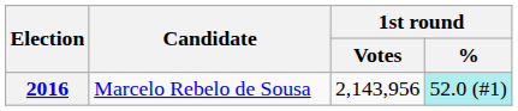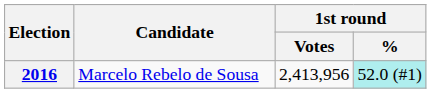2016 | 1st round / Votes: 2,143,956 -> 2,413,956
